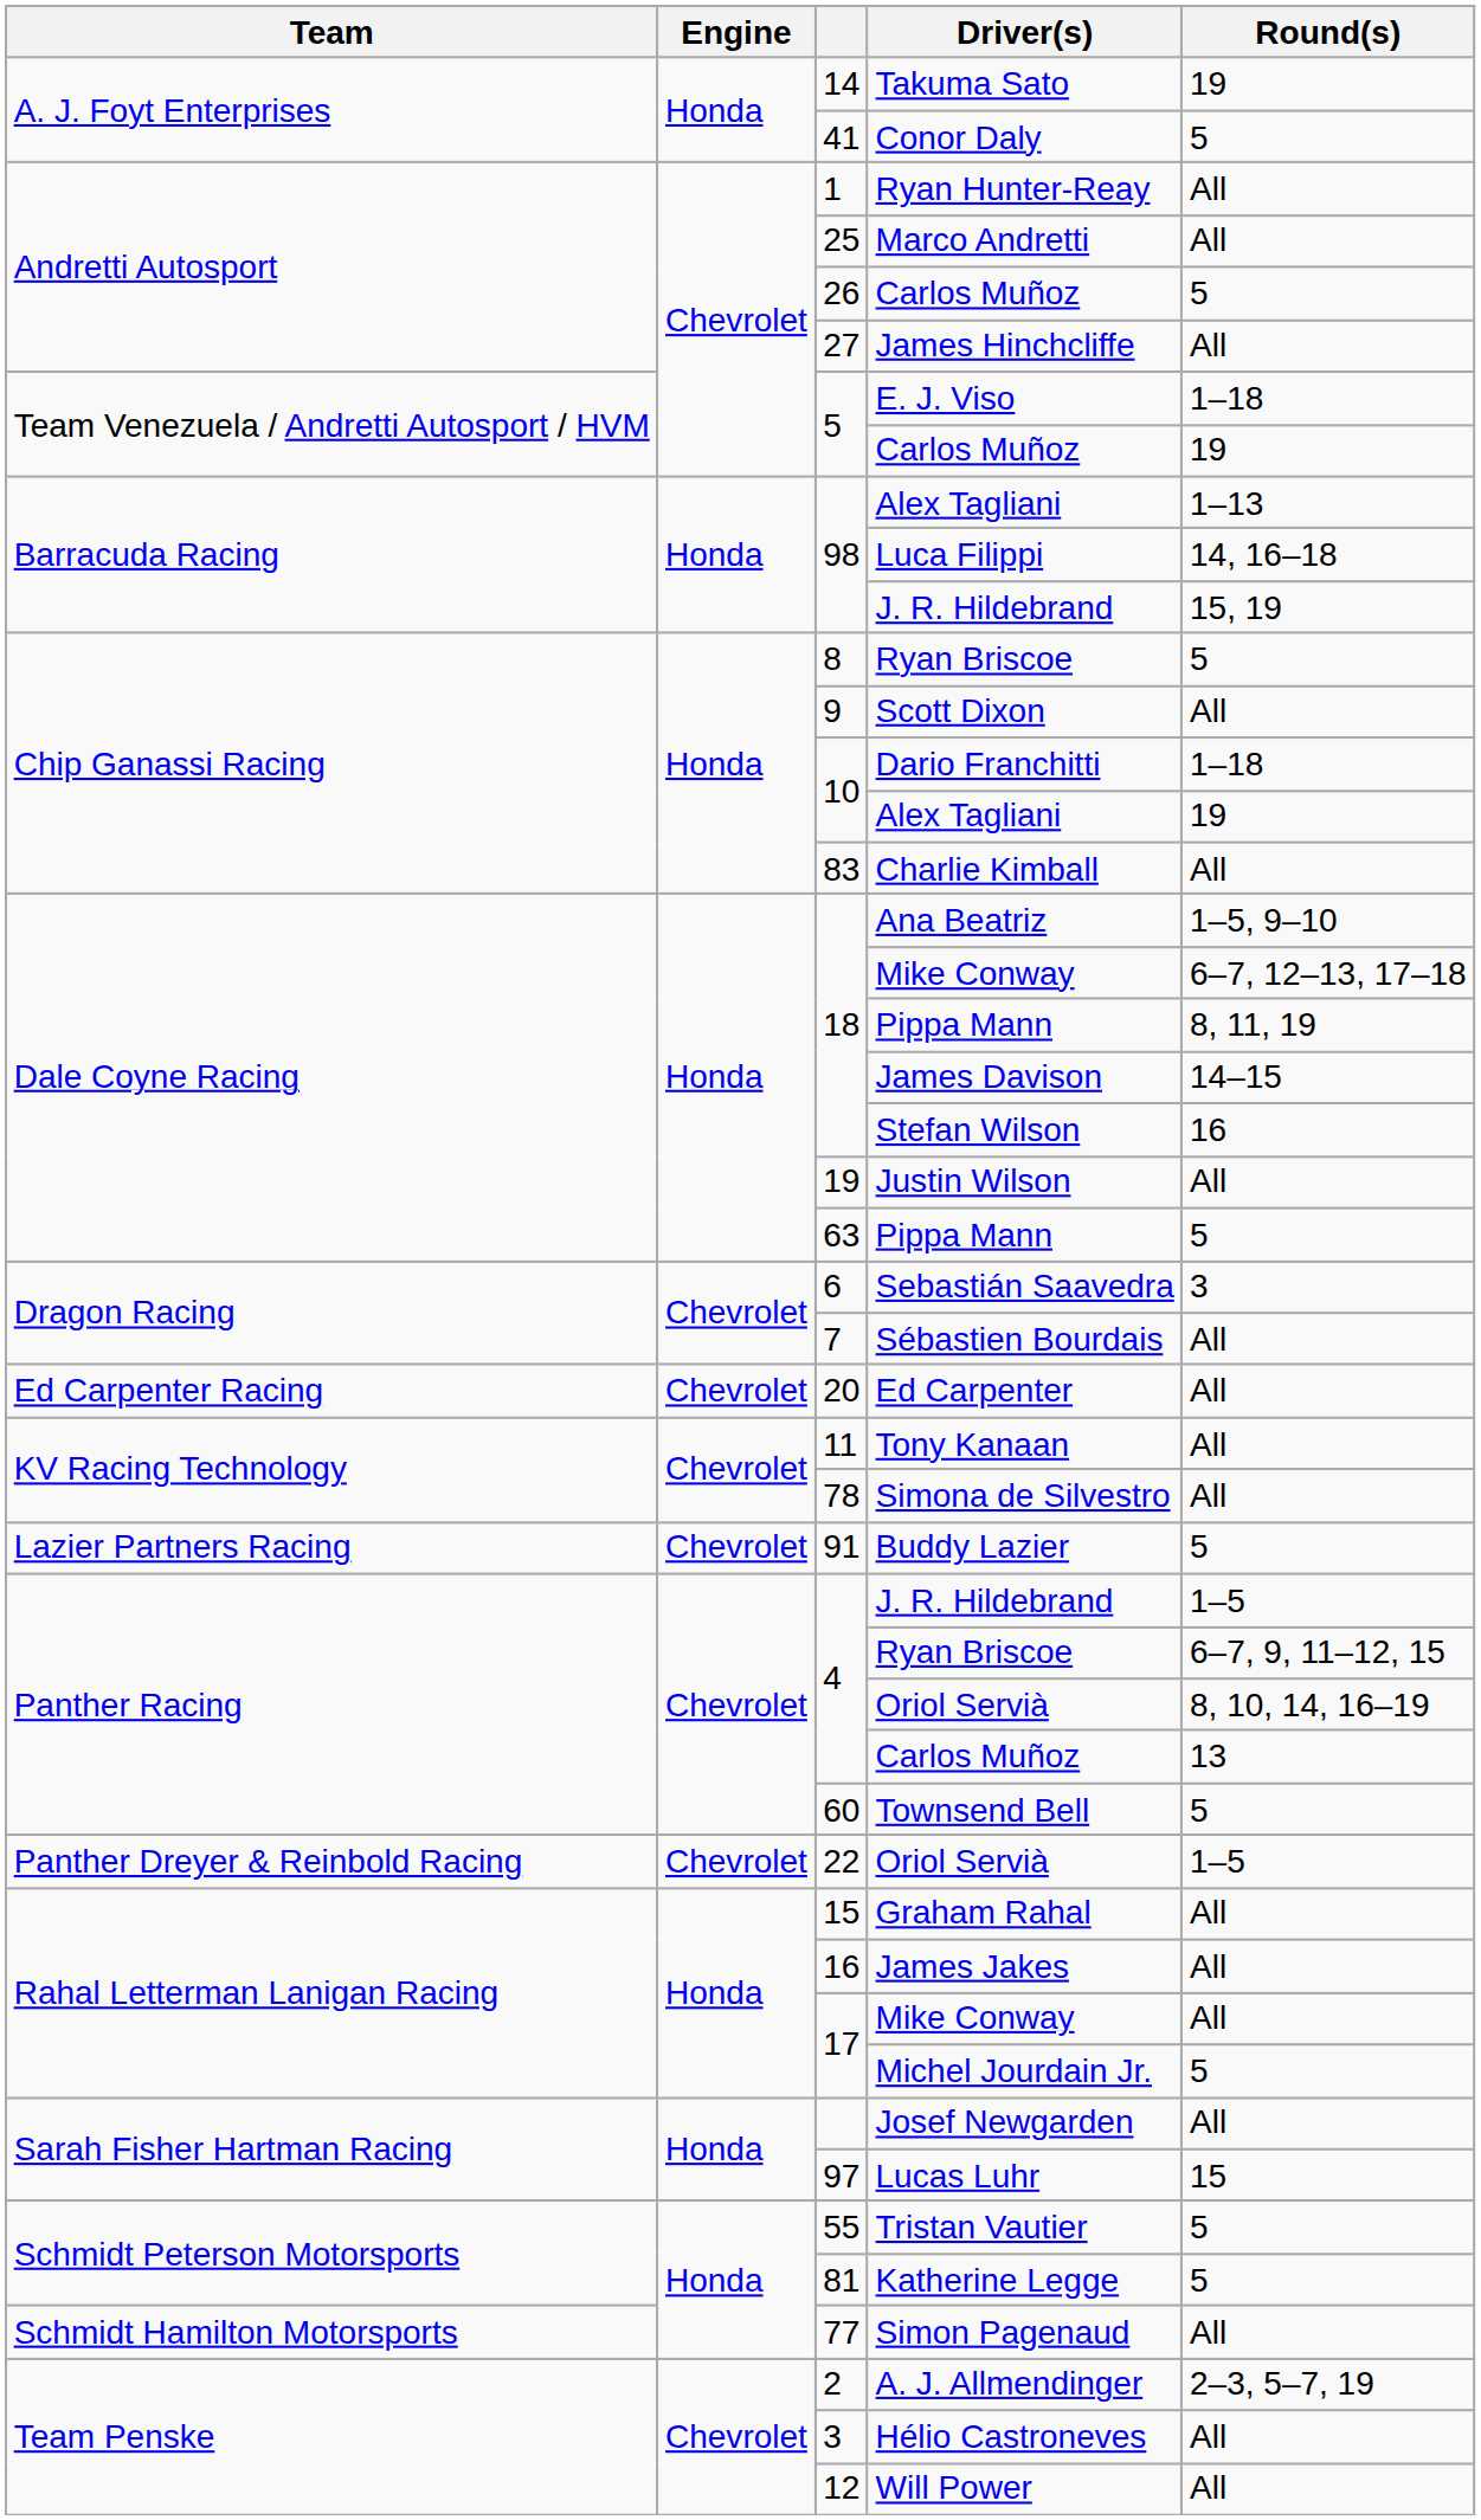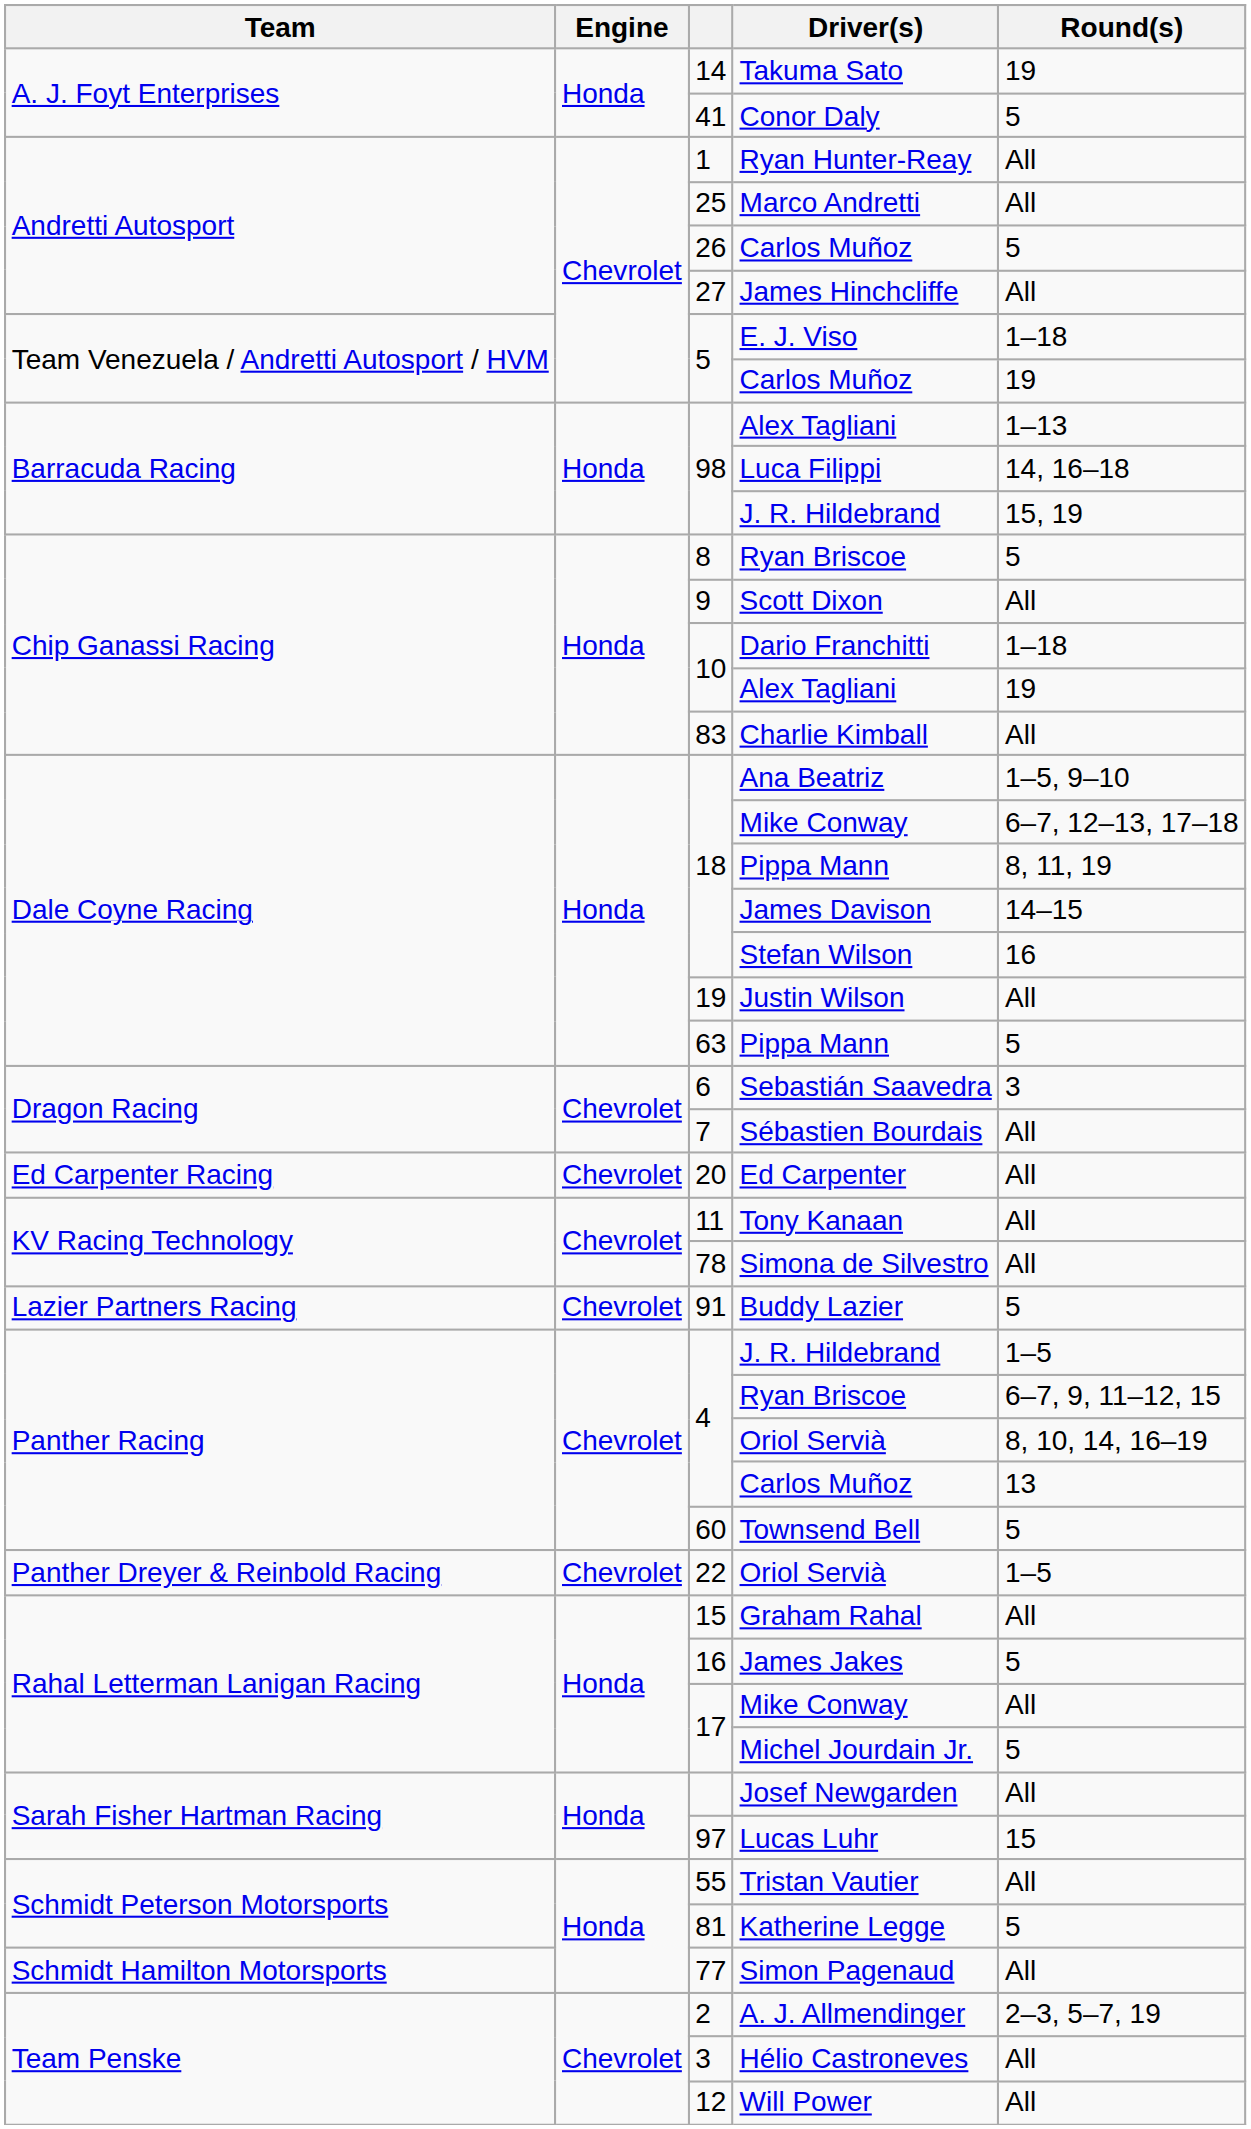James Jakes | Round(s): All -> 5
Tristan Vautier | Round(s): 5 -> All
